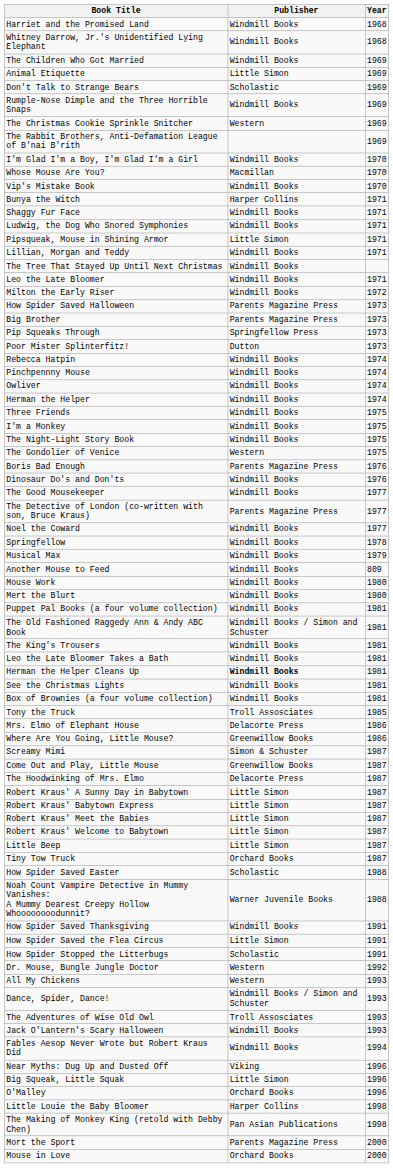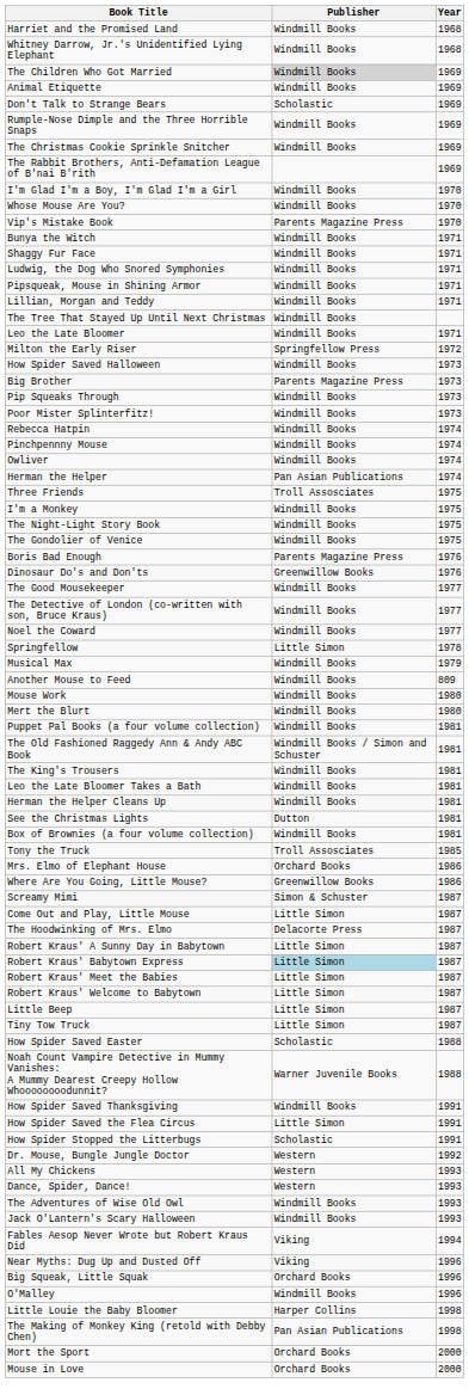The Children Who Got Married | Publisher: no background -> lightgrey background
Animal Etiquette | Publisher: Little Simon -> Windmill Books
The Christmas Cookie Sprinkle Snitcher | Publisher: Western -> Windmill Books
Whose Mouse Are You? | Publisher: Macmillan -> Windmill Books
Vip's Mistake Book | Publisher: Windmill Books -> Parents Magazine Press
Bunya the Witch | Publisher: Harper Collins -> Windmill Books
Pipsqueak, Mouse in Shining Armor | Publisher: Little Simon -> Windmill Books
Milton the Early Riser | Publisher: Windmill Books -> Springfellow Press
How Spider Saved Halloween | Publisher: Parents Magazine Press -> Windmill Books
Pip Squeaks Through | Publisher: Springfellow Press -> Windmill Books
Poor Mister Splinterfitz! | Publisher: Dutton -> Windmill Books
Herman the Helper | Publisher: Windmill Books -> Pan Asian Publications
Three Friends | Publisher: Windmill Books -> Troll Assosciates
The Gondolier of Venice | Publisher: Western -> Windmill Books
Dinosaur Do's and Don'ts | Publisher: Windmill Books -> Greenwillow Books
The Detective of London (co-written with son, Bruce Kraus) | Publisher: Parents Magazine Press -> Windmill Books
Springfellow | Publisher: Windmill Books -> Little Simon
Herman the Helper Cleans Up | Publisher: bold -> normal
See the Christmas Lights | Publisher: Windmill Books -> Dutton
Mrs. Elmo of Elephant House | Publisher: Delacorte Press -> Orchard Books
Come Out and Play, Little Mouse | Publisher: Greenwillow Books -> Little Simon
Robert Kraus' Babytown Express | Publisher: no background -> lightblue background
Tiny Tow Truck | Publisher: Orchard Books -> Little Simon
Dance, Spider, Dance! | Publisher: Windmill Books / Simon and Schuster -> Western
The Adventures of Wise Old Owl | Publisher: Troll Assosciates -> Windmill Books
Fables Aesop Never Wrote but Robert Kraus Did | Publisher: Windmill Books -> Viking
Big Squeak, Little Squak | Publisher: Little Simon -> Orchard Books
O'Malley | Publisher: Orchard Books -> Windmill Books
Mort the Sport | Publisher: Parents Magazine Press -> Orchard Books
